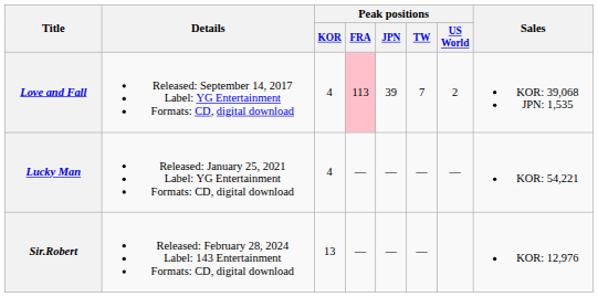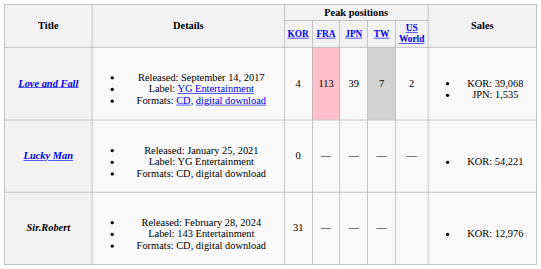Love and Fall | Peak positions / TW: no background -> lightgrey background
Lucky Man | Peak positions / KOR: 4 -> 0
Sir.Robert | Peak positions / KOR: 13 -> 31
